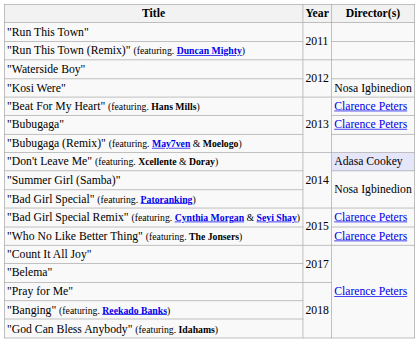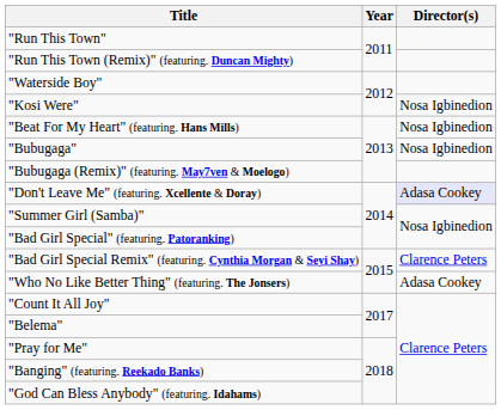"Beat For My Heart" (featuring. Hans Mills) | Director(s): Clarence Peters -> Nosa Igbinedion
"Bubugaga" | Director(s): Clarence Peters -> Nosa Igbinedion
"Who No Like Better Thing" (featuring. The Jonsers) | Director(s): Clarence Peters -> Adasa Cookey
